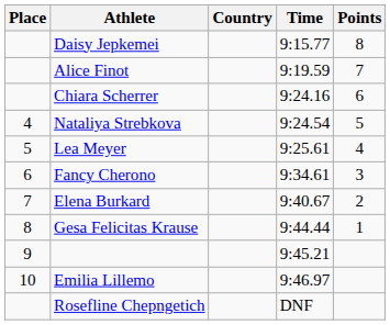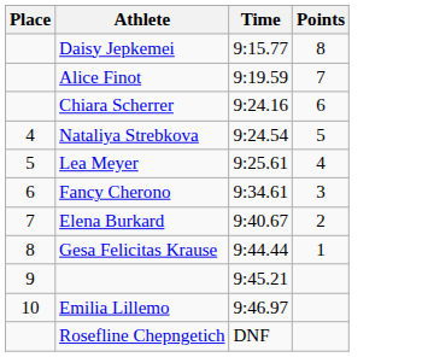- column: Country
